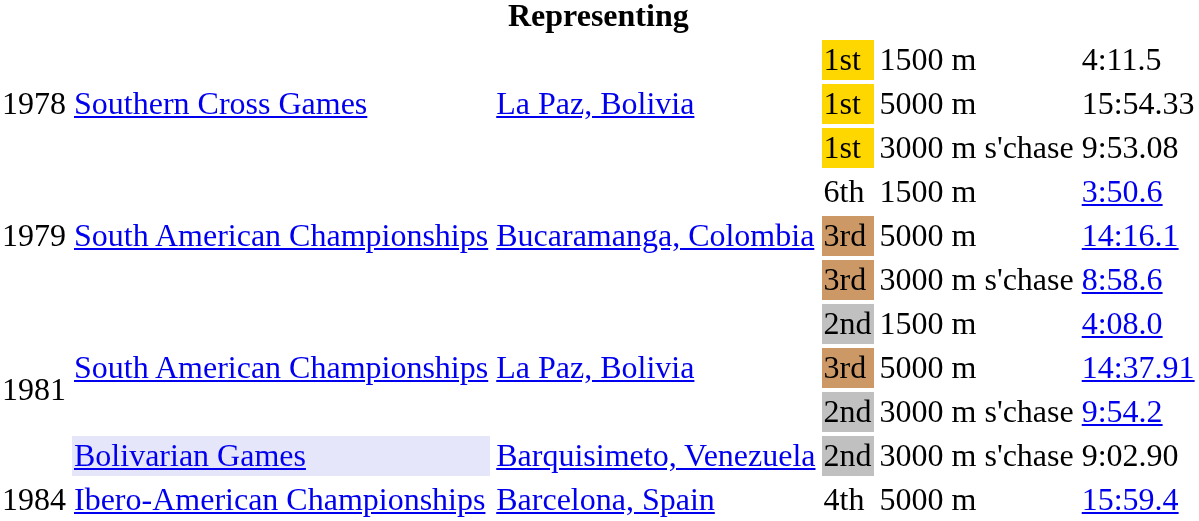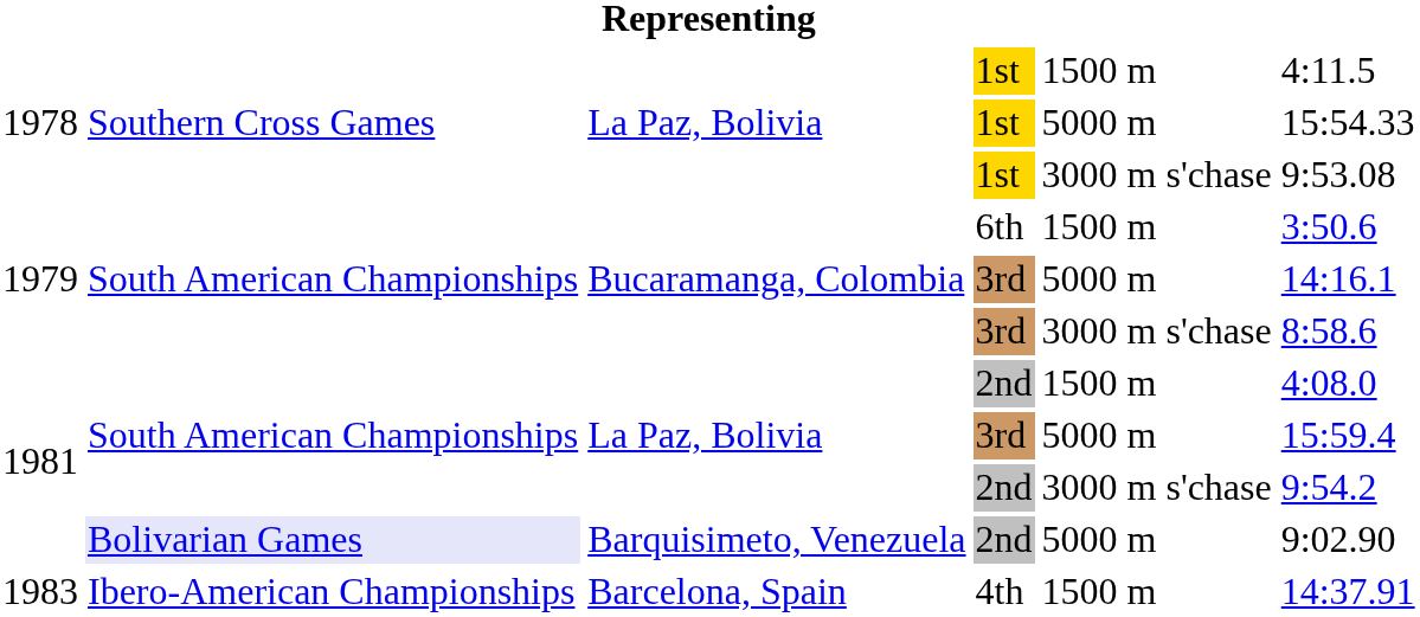La Paz, Bolivia / 3rd | column 6: 14:37.91 -> 15:59.4
Barquisimeto, Venezuela / 2nd | column 5: 3000 m s'chase -> 5000 m
4th | column 1: 1984 -> 1983
4th | column 5: 5000 m -> 1500 m
4th | column 6: 15:59.4 -> 14:37.91
